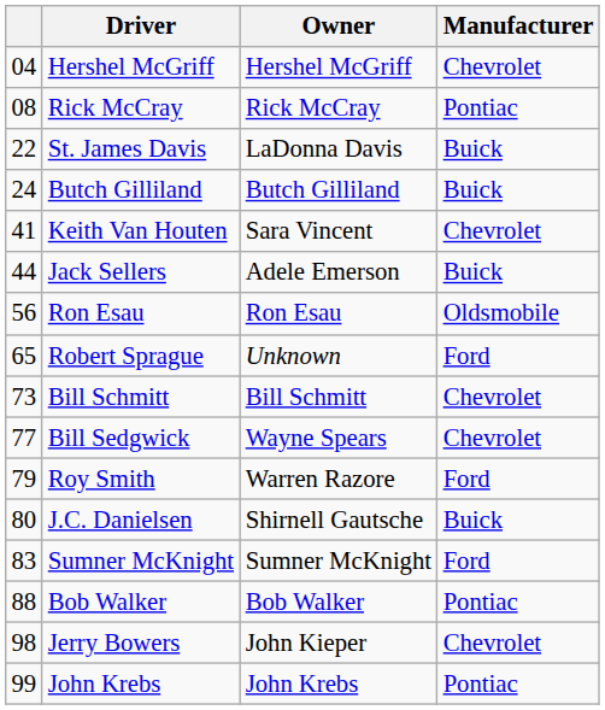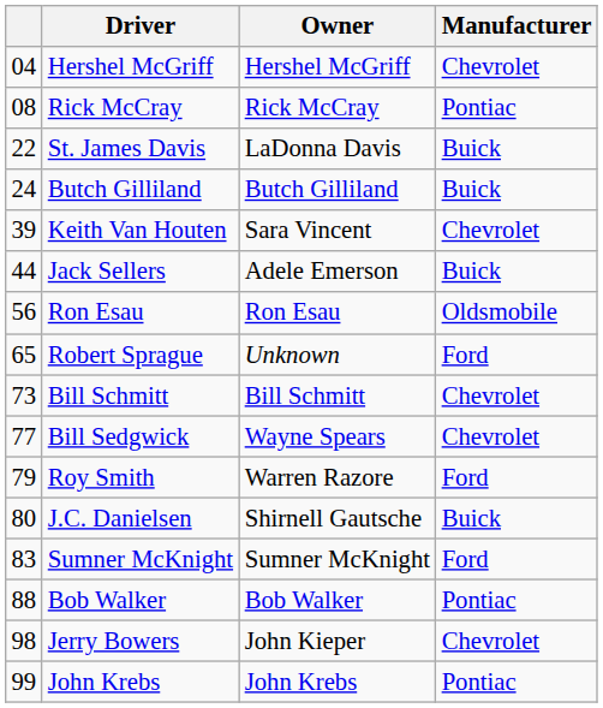Keith Van Houten | column 1: 41 -> 39
